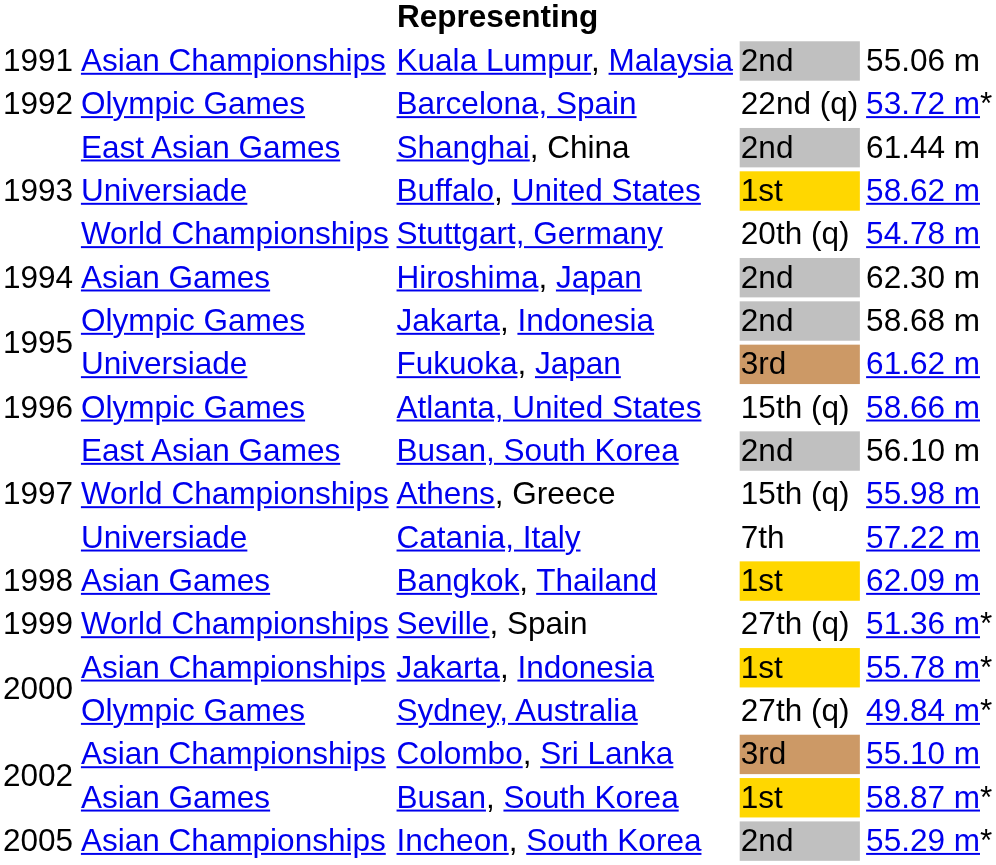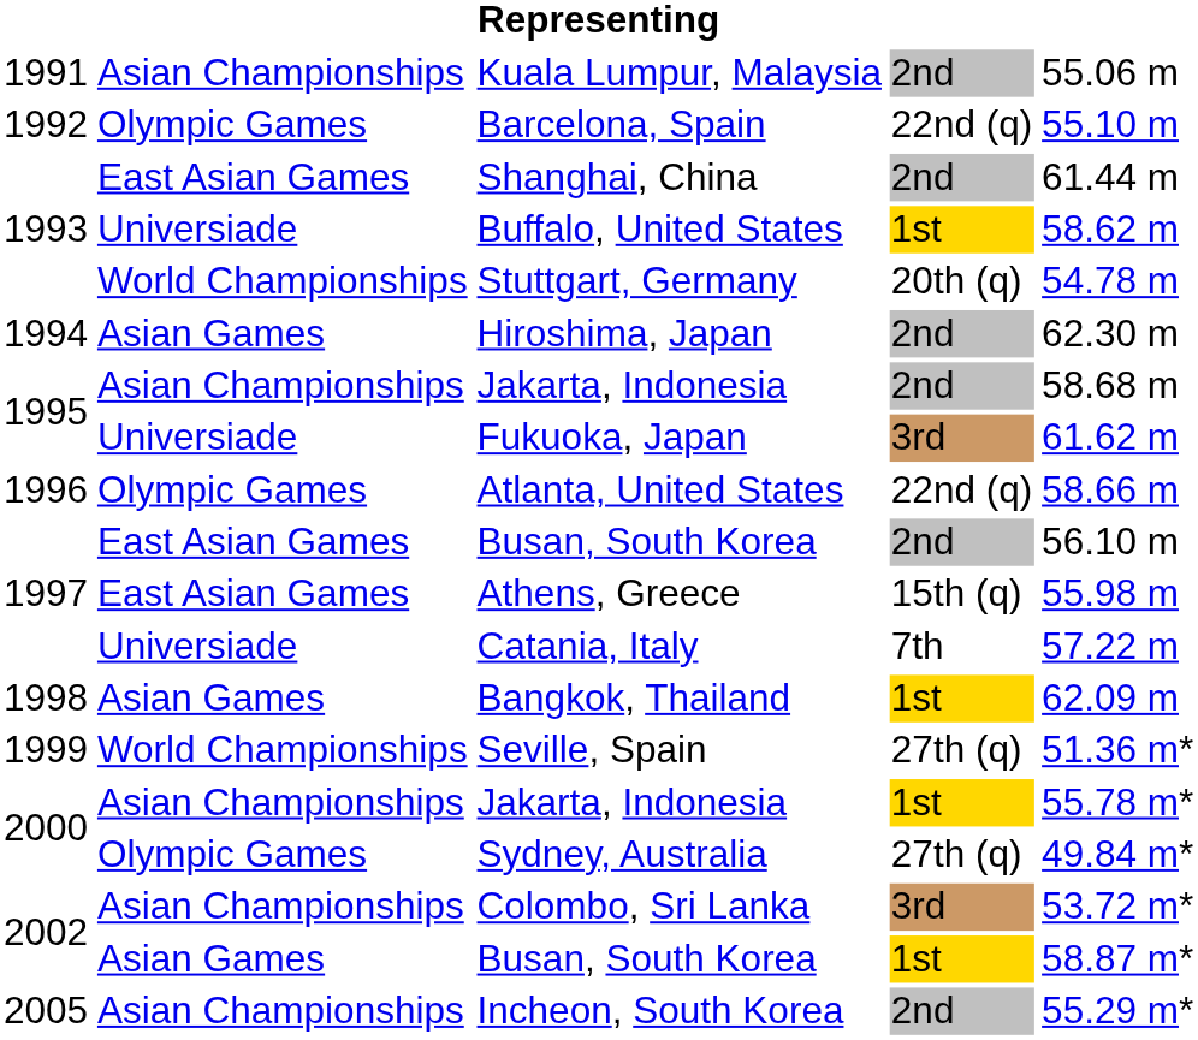Barcelona, Spain | column 5: 53.72 m* -> 55.10 m
1995 / Jakarta, Indonesia | column 2: Olympic Games -> Asian Championships
Atlanta, United States | column 4: 15th (q) -> 22nd (q)
Athens, Greece | column 2: World Championships -> East Asian Games
Colombo, Sri Lanka | column 5: 55.10 m -> 53.72 m*
